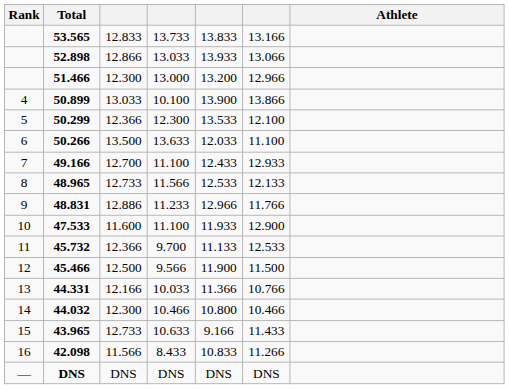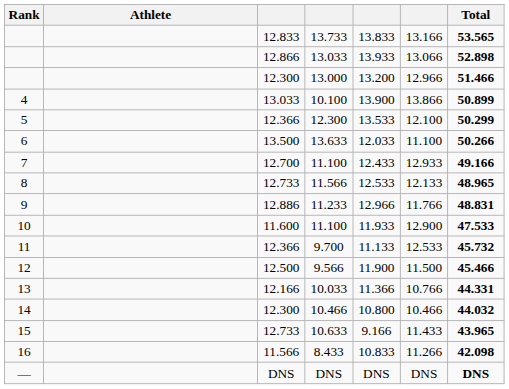columns swapped: Athlete <-> Total
